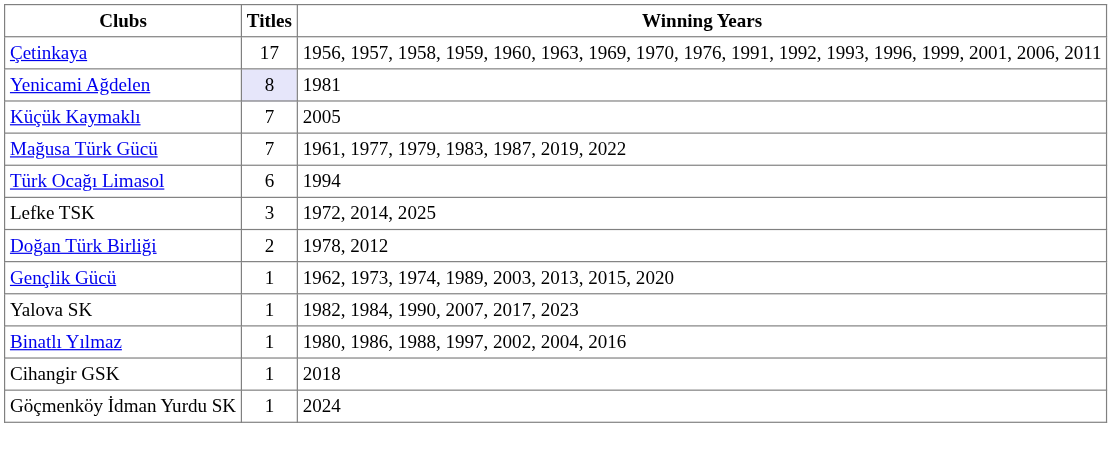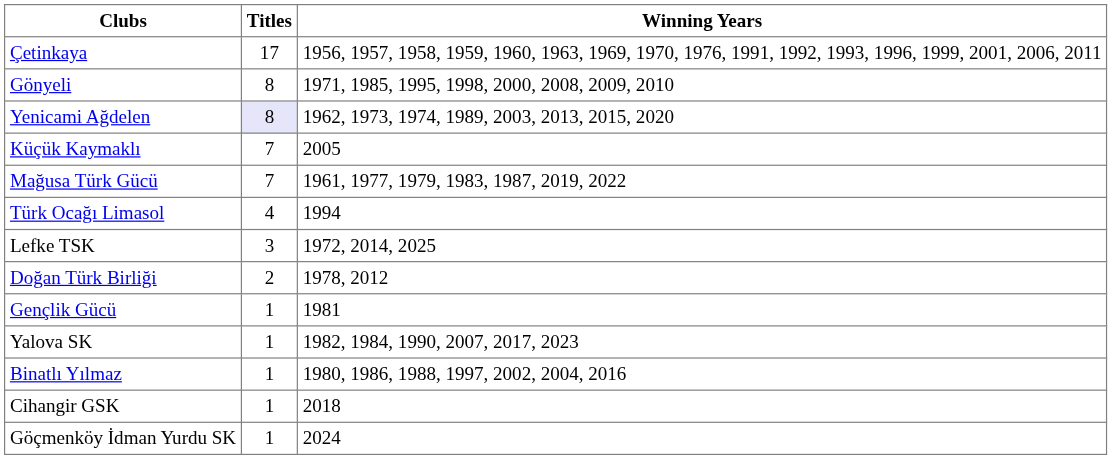+ row: Gönyeli | 8 | 1971, 1985, 1995, 1998, 2000, 2008, 2009, 2010
Yenicami Ağdelen | Winning Years: 1981 -> 1962, 1973, 1974, 1989, 2003, 2013, 2015, 2020
Türk Ocağı Limasol | Titles: 6 -> 4
Gençlik Gücü | Winning Years: 1962, 1973, 1974, 1989, 2003, 2013, 2015, 2020 -> 1981
